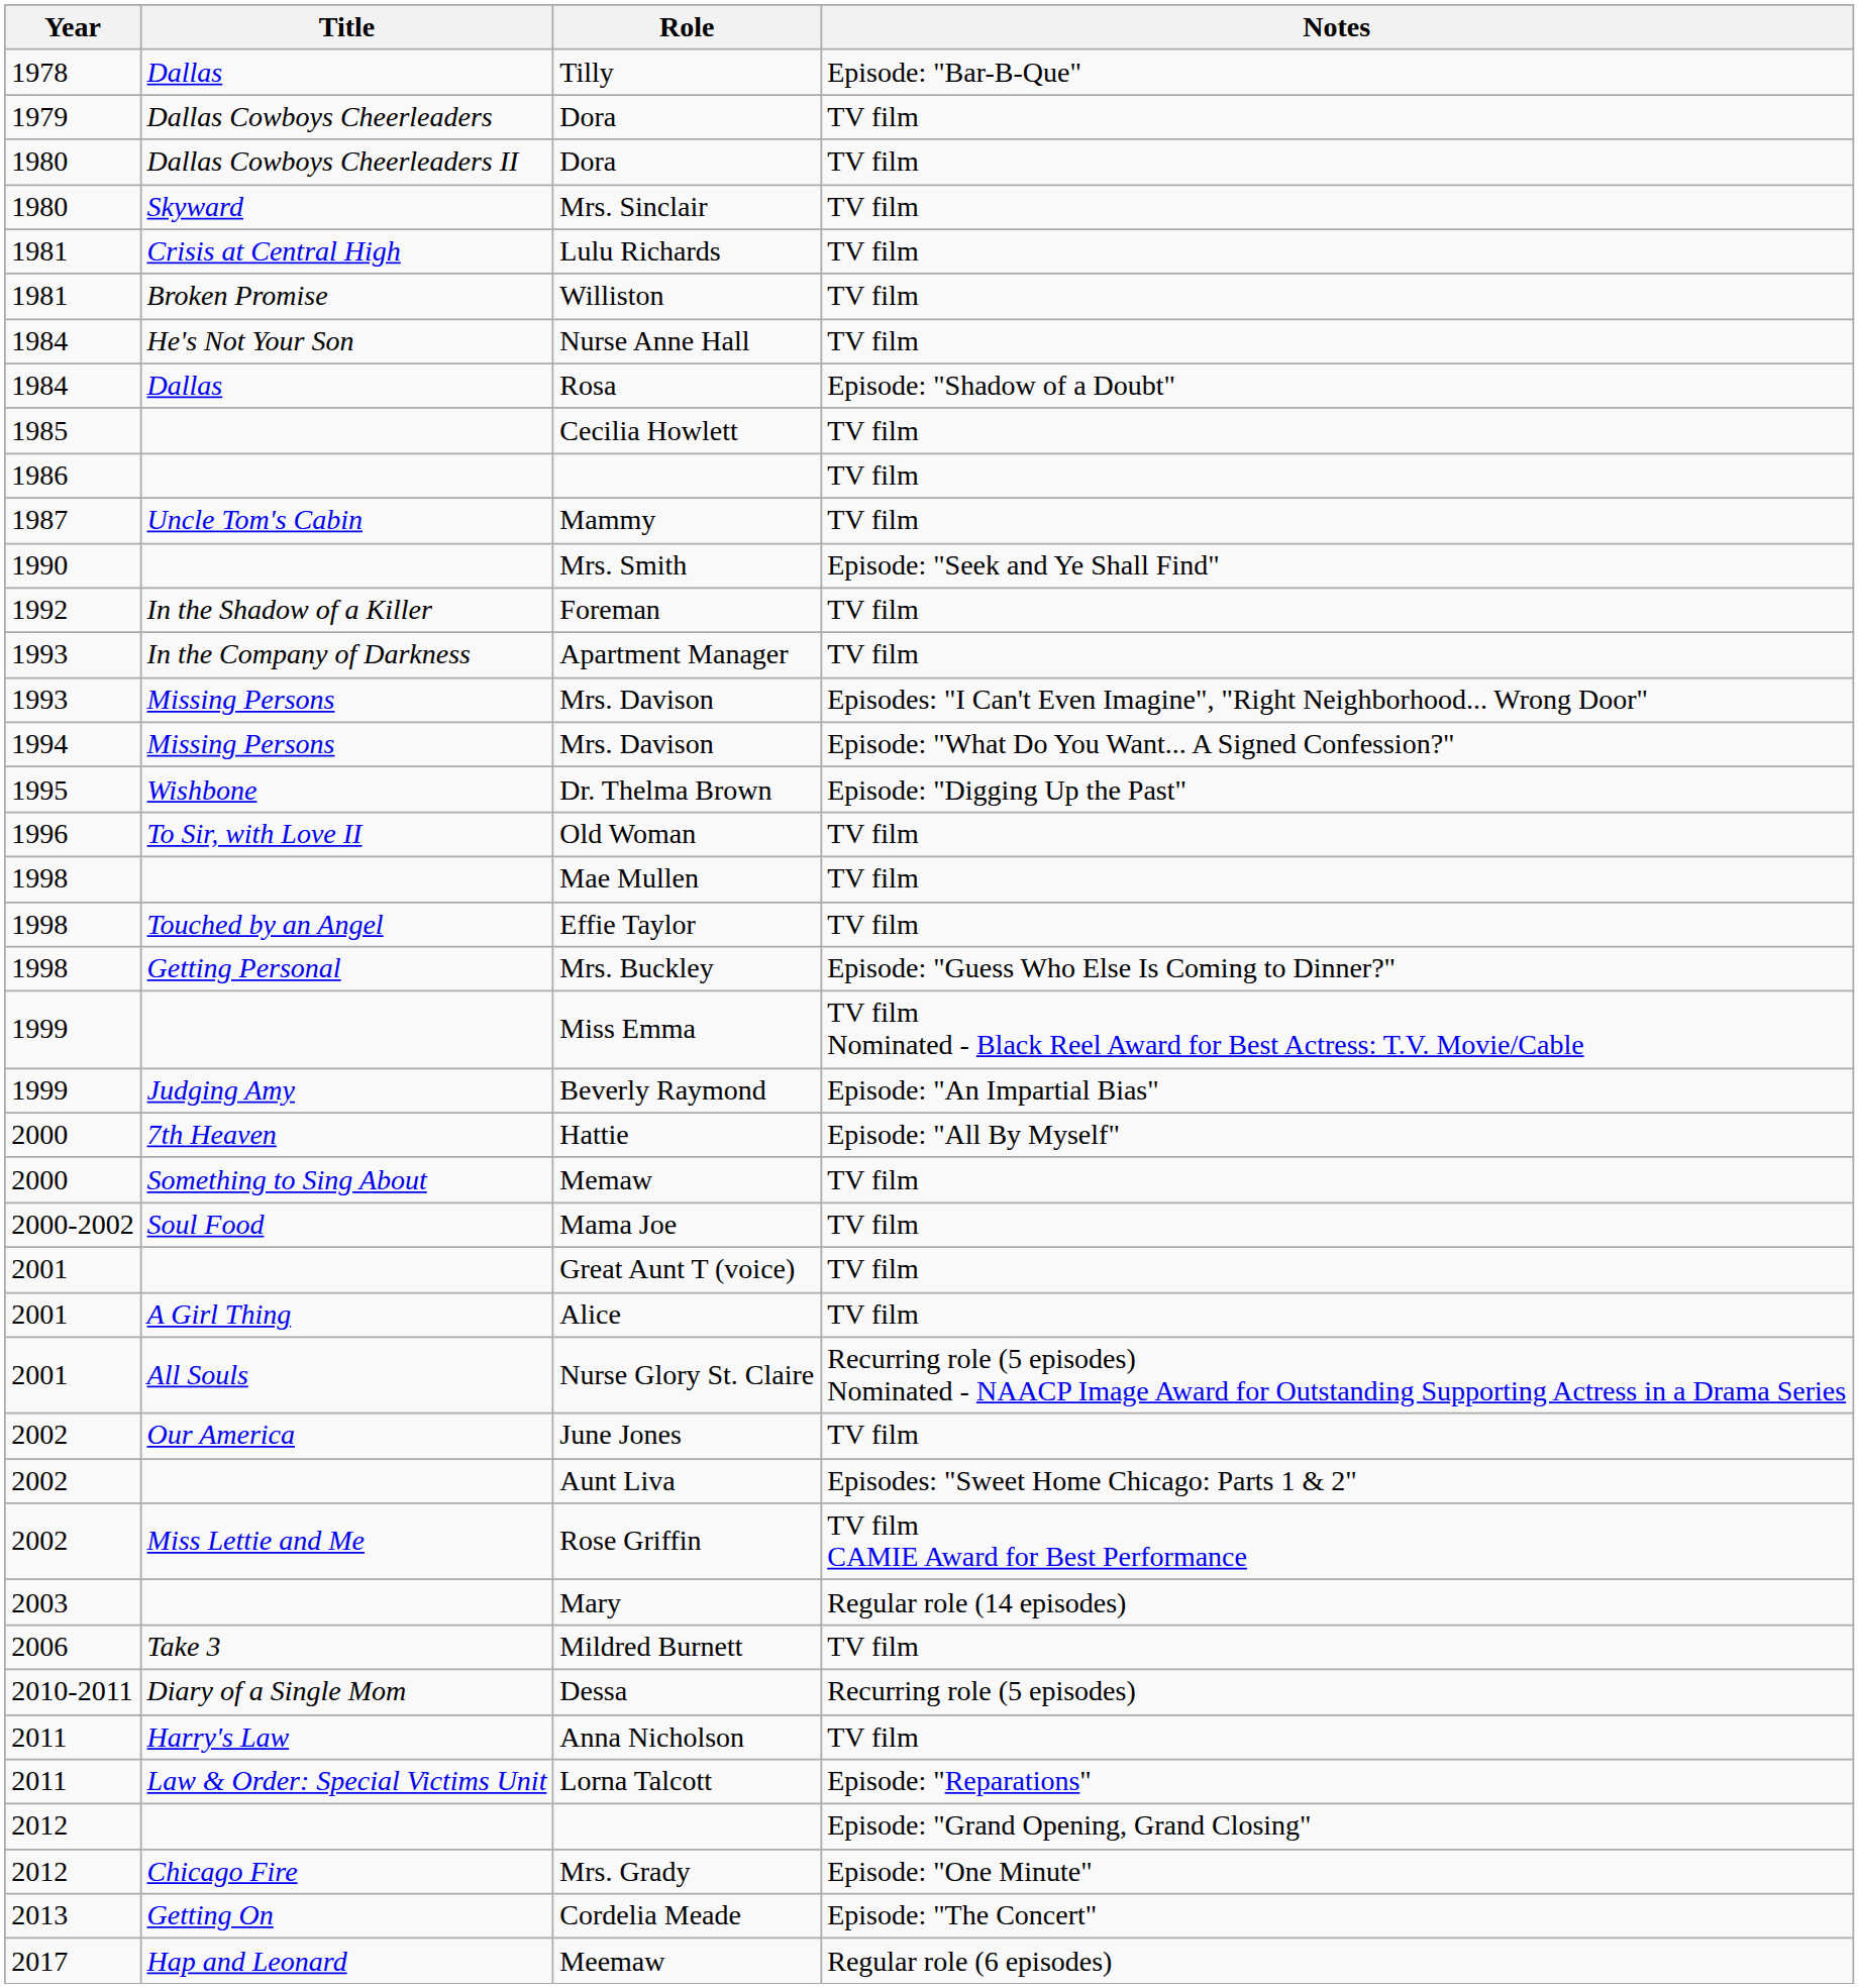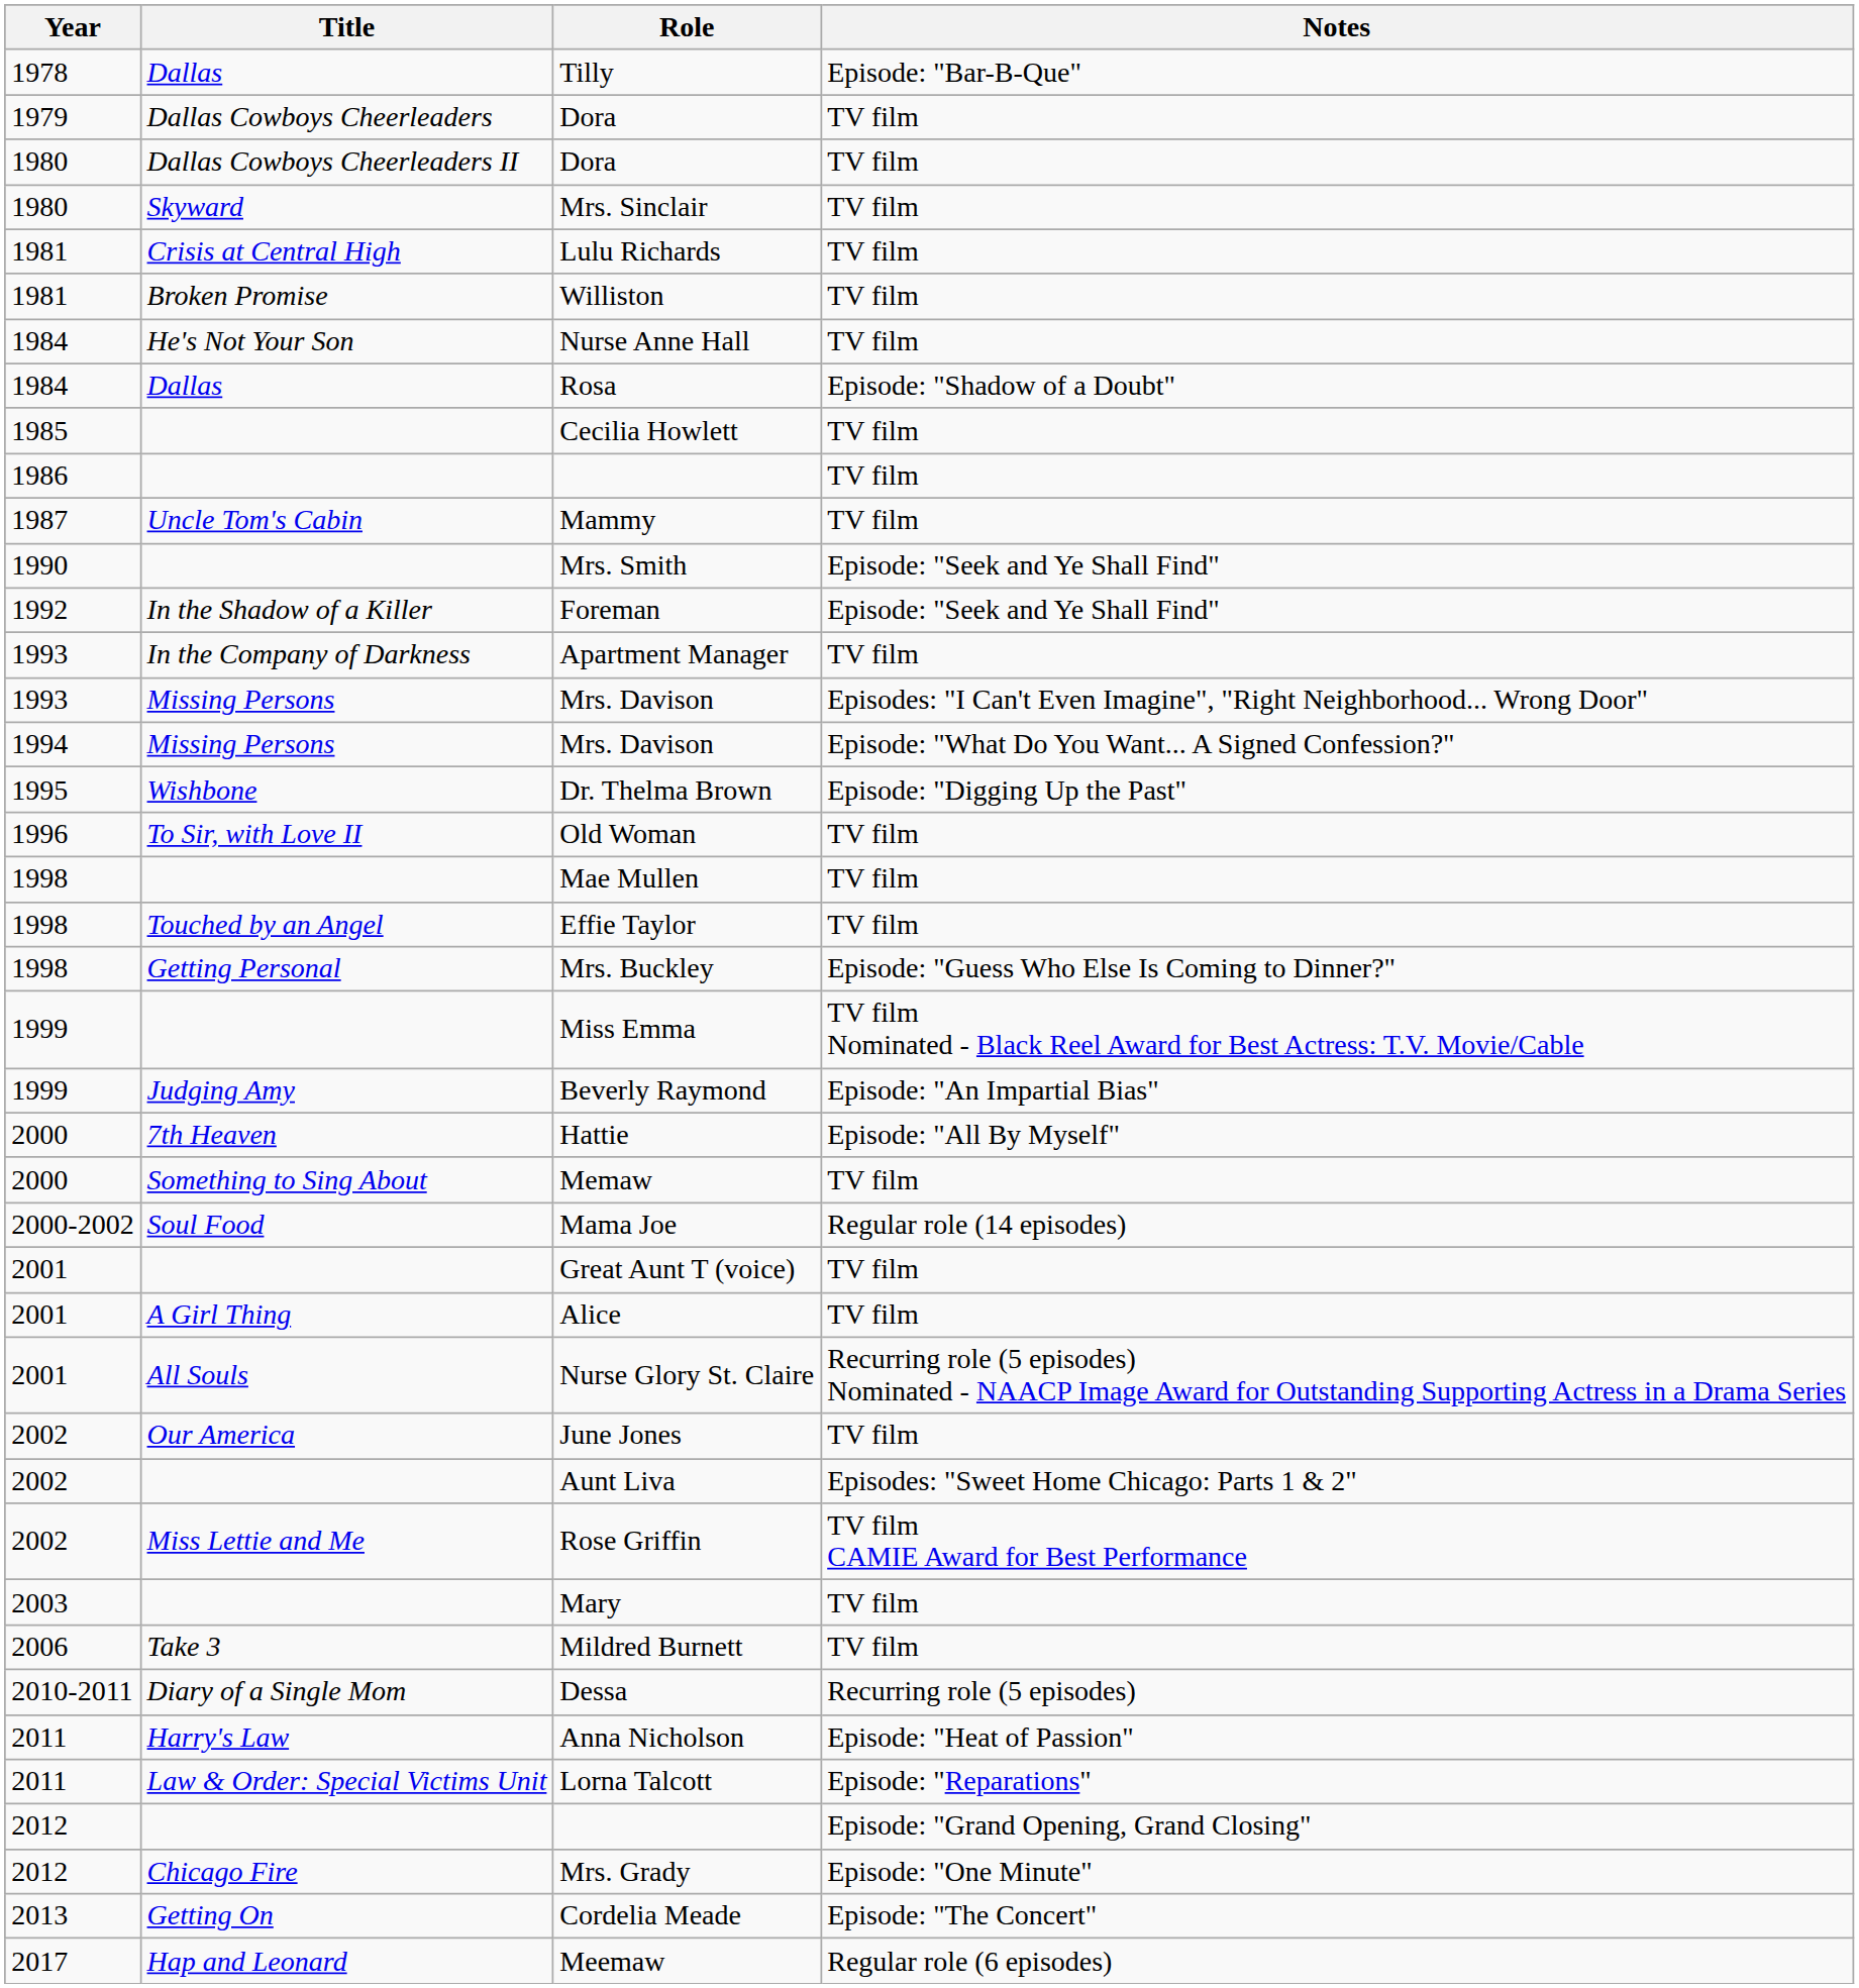Foreman | Notes: TV film -> Episode: "Seek and Ye Shall Find"
Mama Joe | Notes: TV film -> Regular role (14 episodes)
Mary | Notes: Regular role (14 episodes) -> TV film
Anna Nicholson | Notes: TV film -> Episode: "Heat of Passion"
